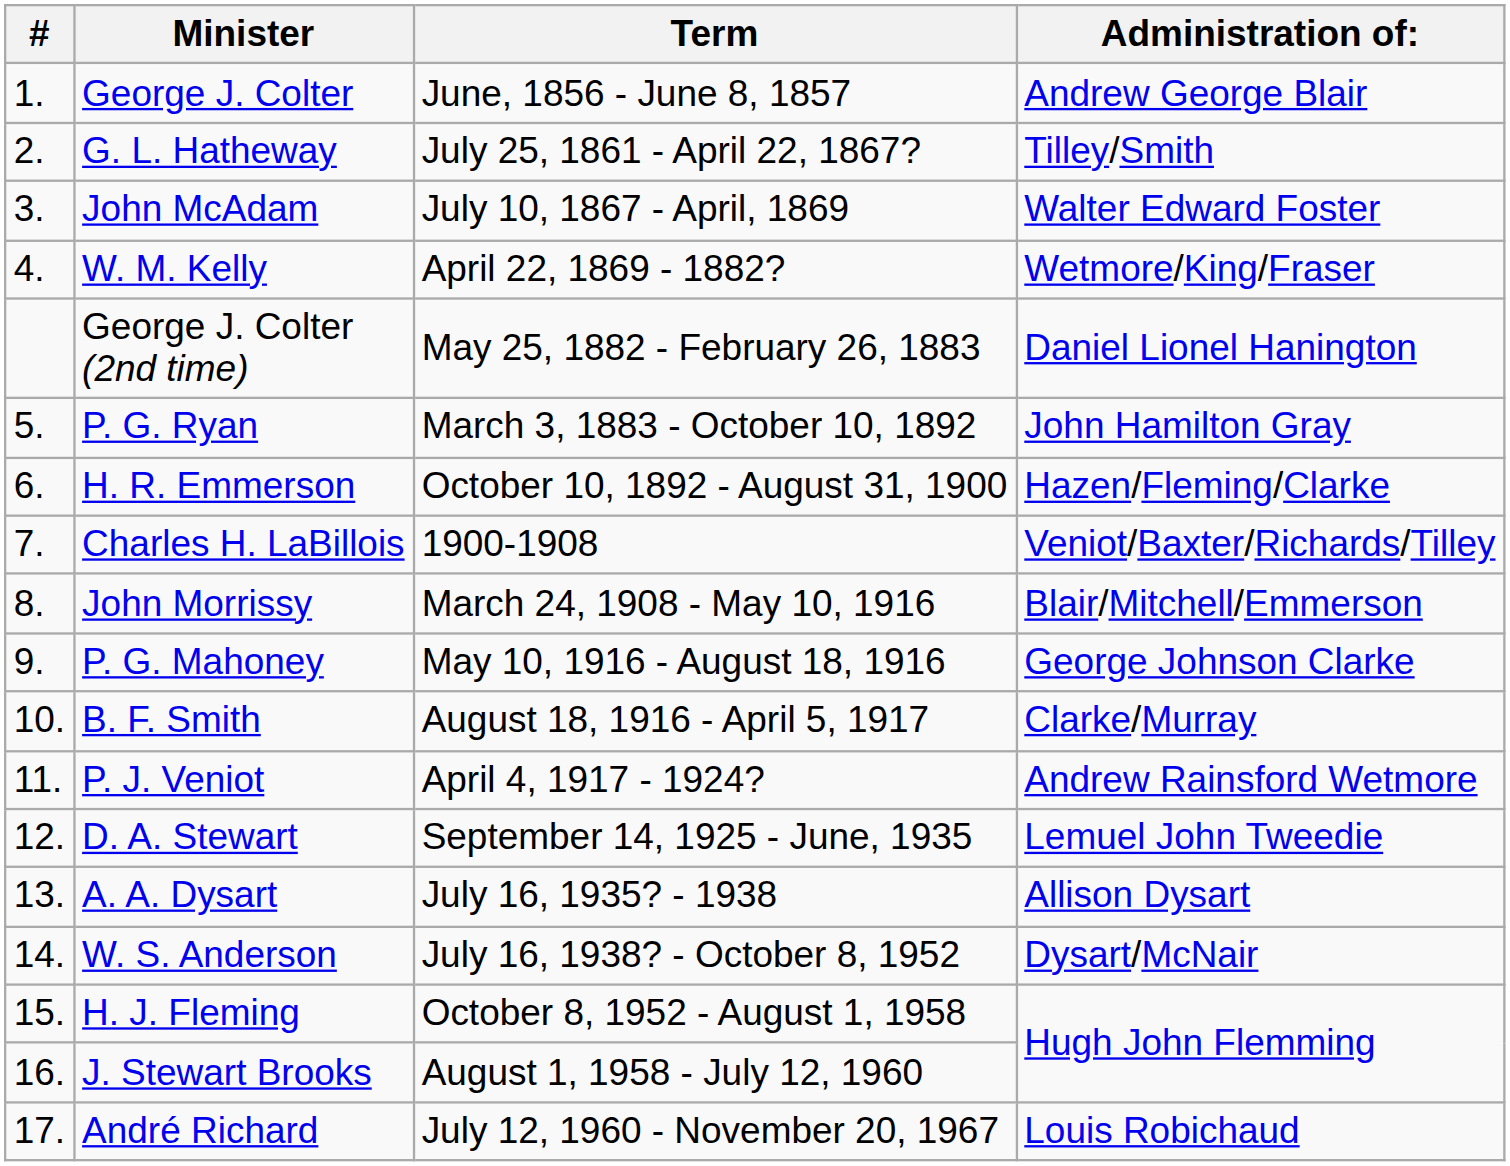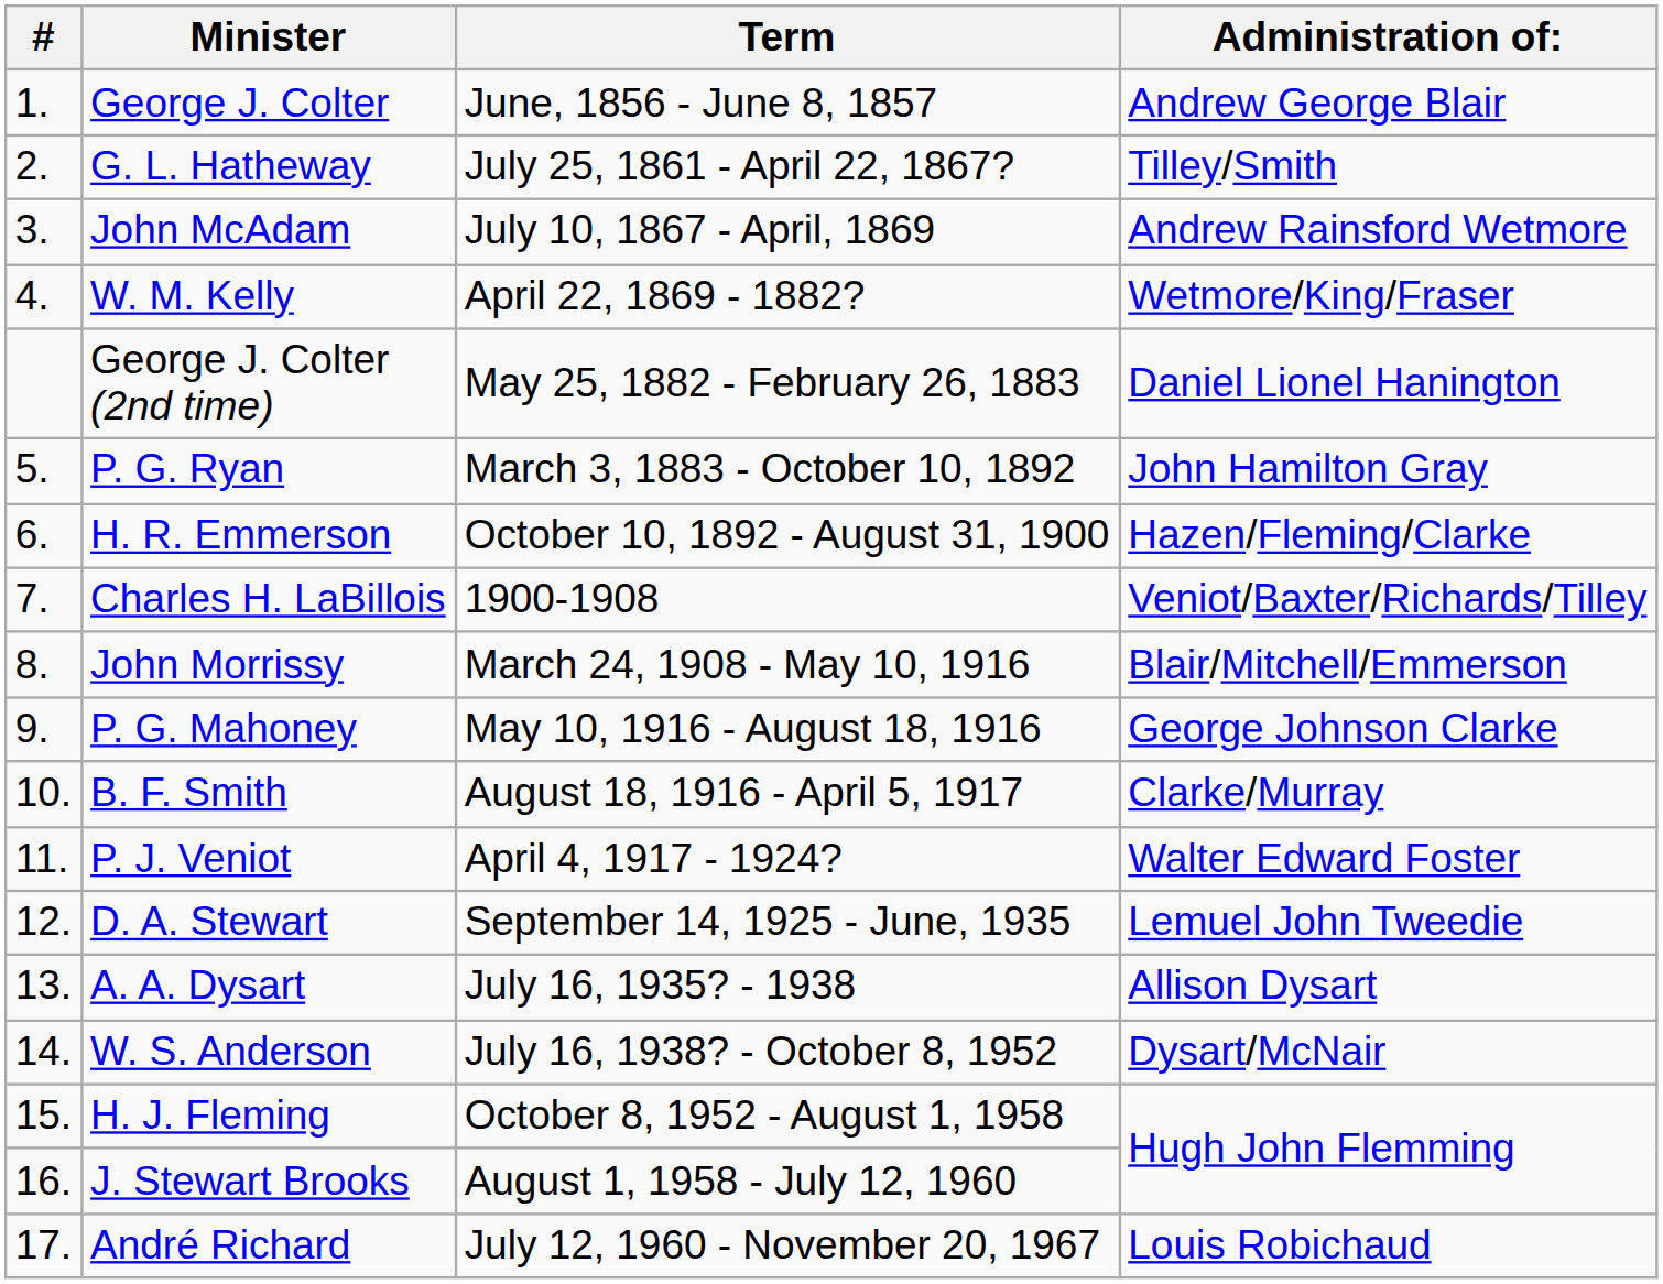John McAdam | Administration of:: Walter Edward Foster -> Andrew Rainsford Wetmore
P. J. Veniot | Administration of:: Andrew Rainsford Wetmore -> Walter Edward Foster
